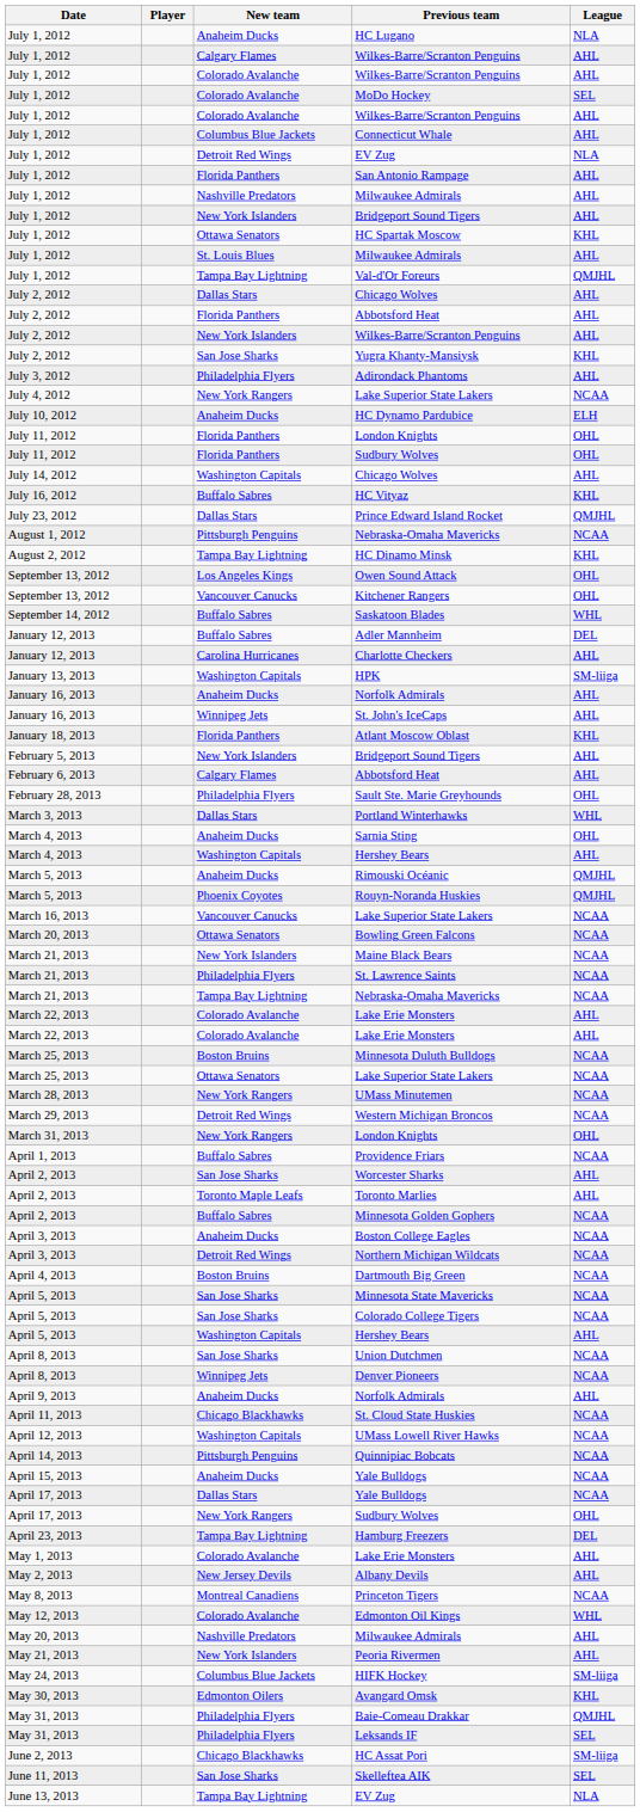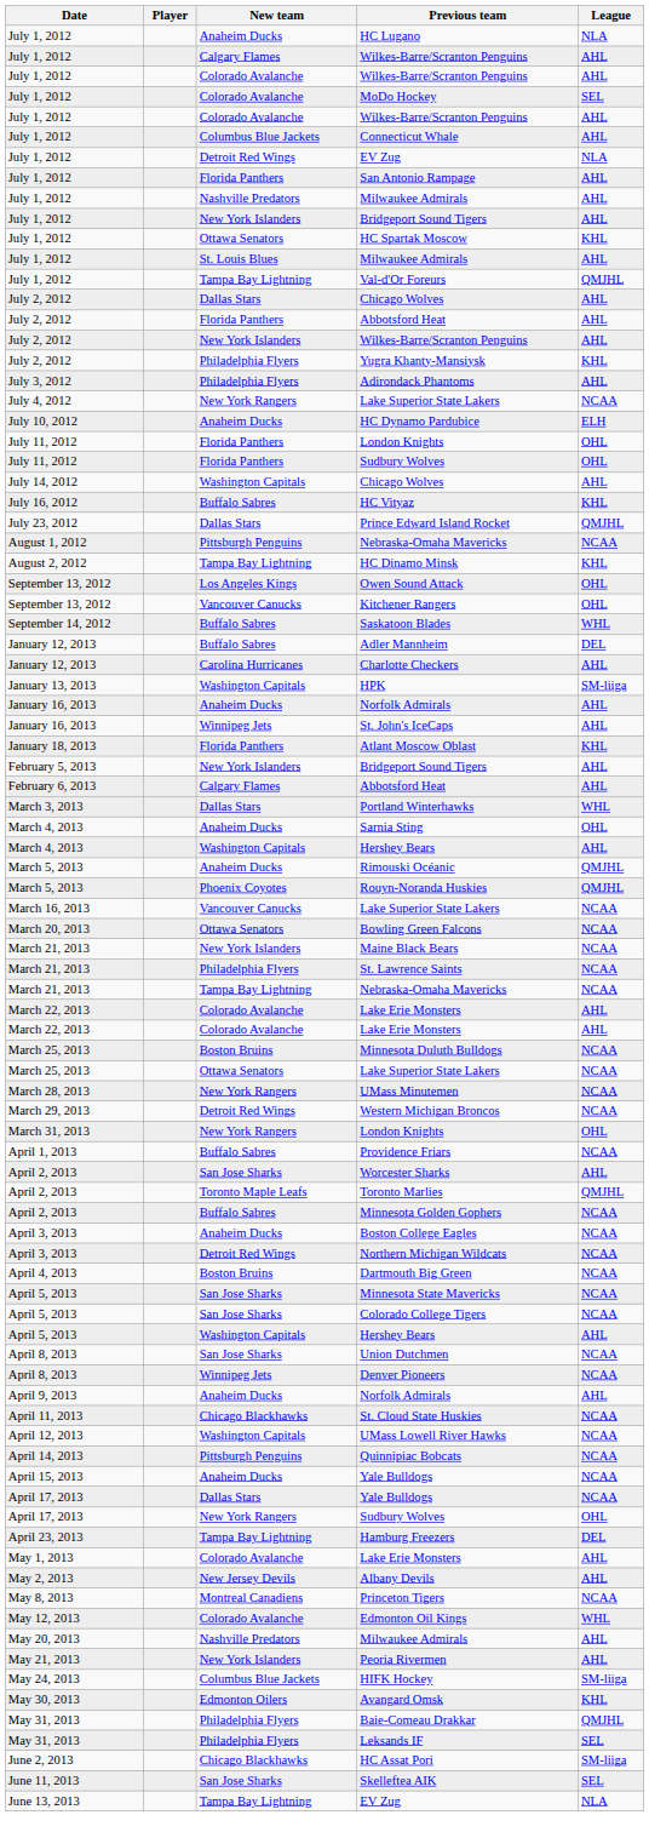Yugra Khanty-Mansiysk | New team: San Jose Sharks -> Philadelphia Flyers
- row: February 28, 2013 | Philadelphia Flyers | Sault Ste. Marie Greyhounds | OHL
Toronto Marlies | League: AHL -> QMJHL
